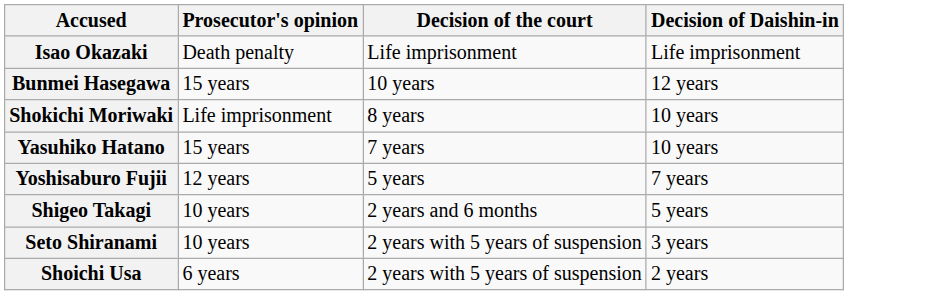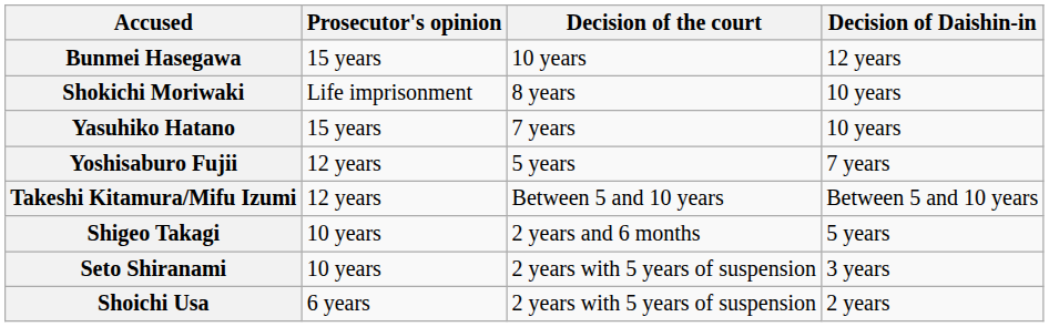- row: Isao Okazaki | Death penalty | Life imprisonment | Life imprisonment
+ row: Takeshi Kitamura/Mifu Izumi | 12 years | Between 5 and 10 years | Between 5 and 10 years
